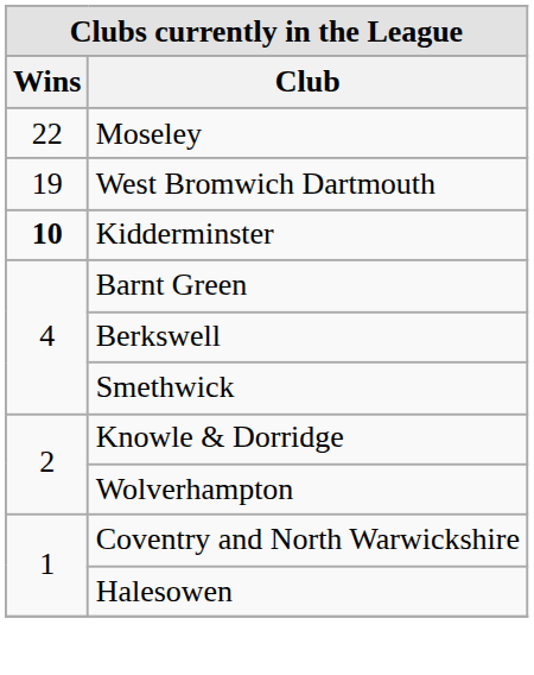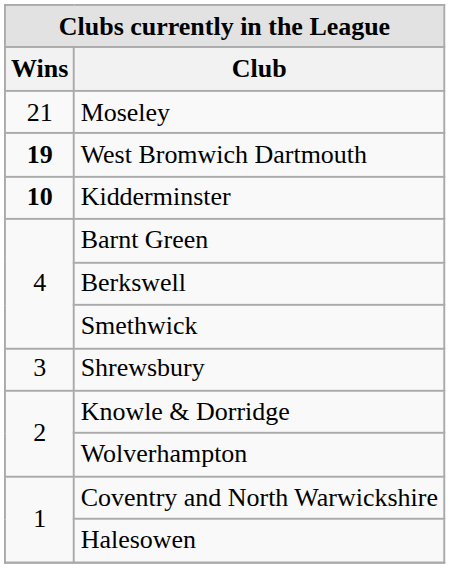Moseley | Wins: 22 -> 21
West Bromwich Dartmouth | Wins: normal -> bold
+ row: 3 | Shrewsbury
